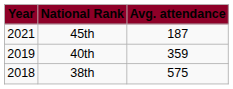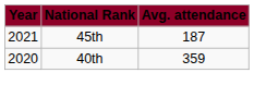40th | Year: 2019 -> 2020
- row: 2018 | 38th | 575
